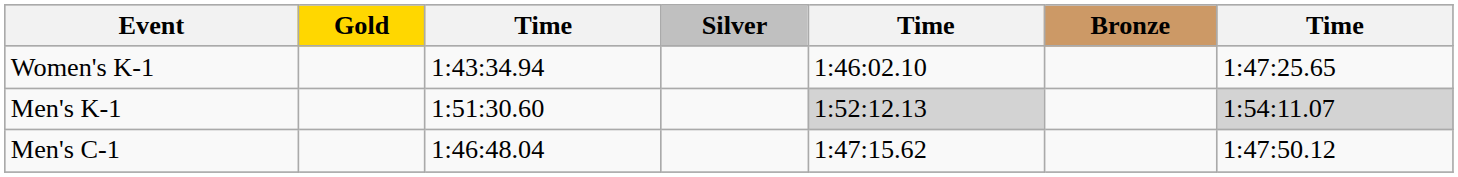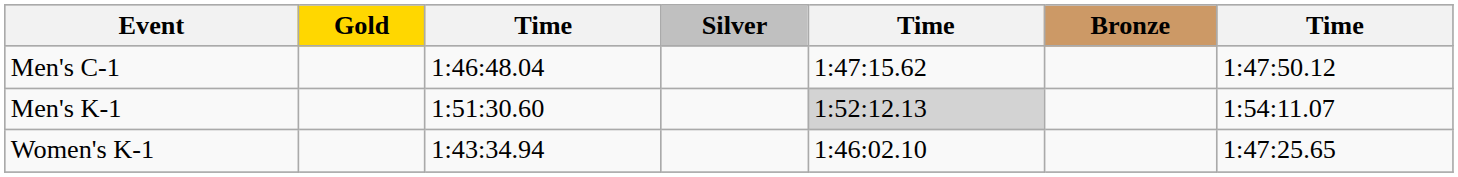rows swapped: Men's C-1 <-> Women's K-1
Men's K-1 | column 7: lightgrey background -> no background
